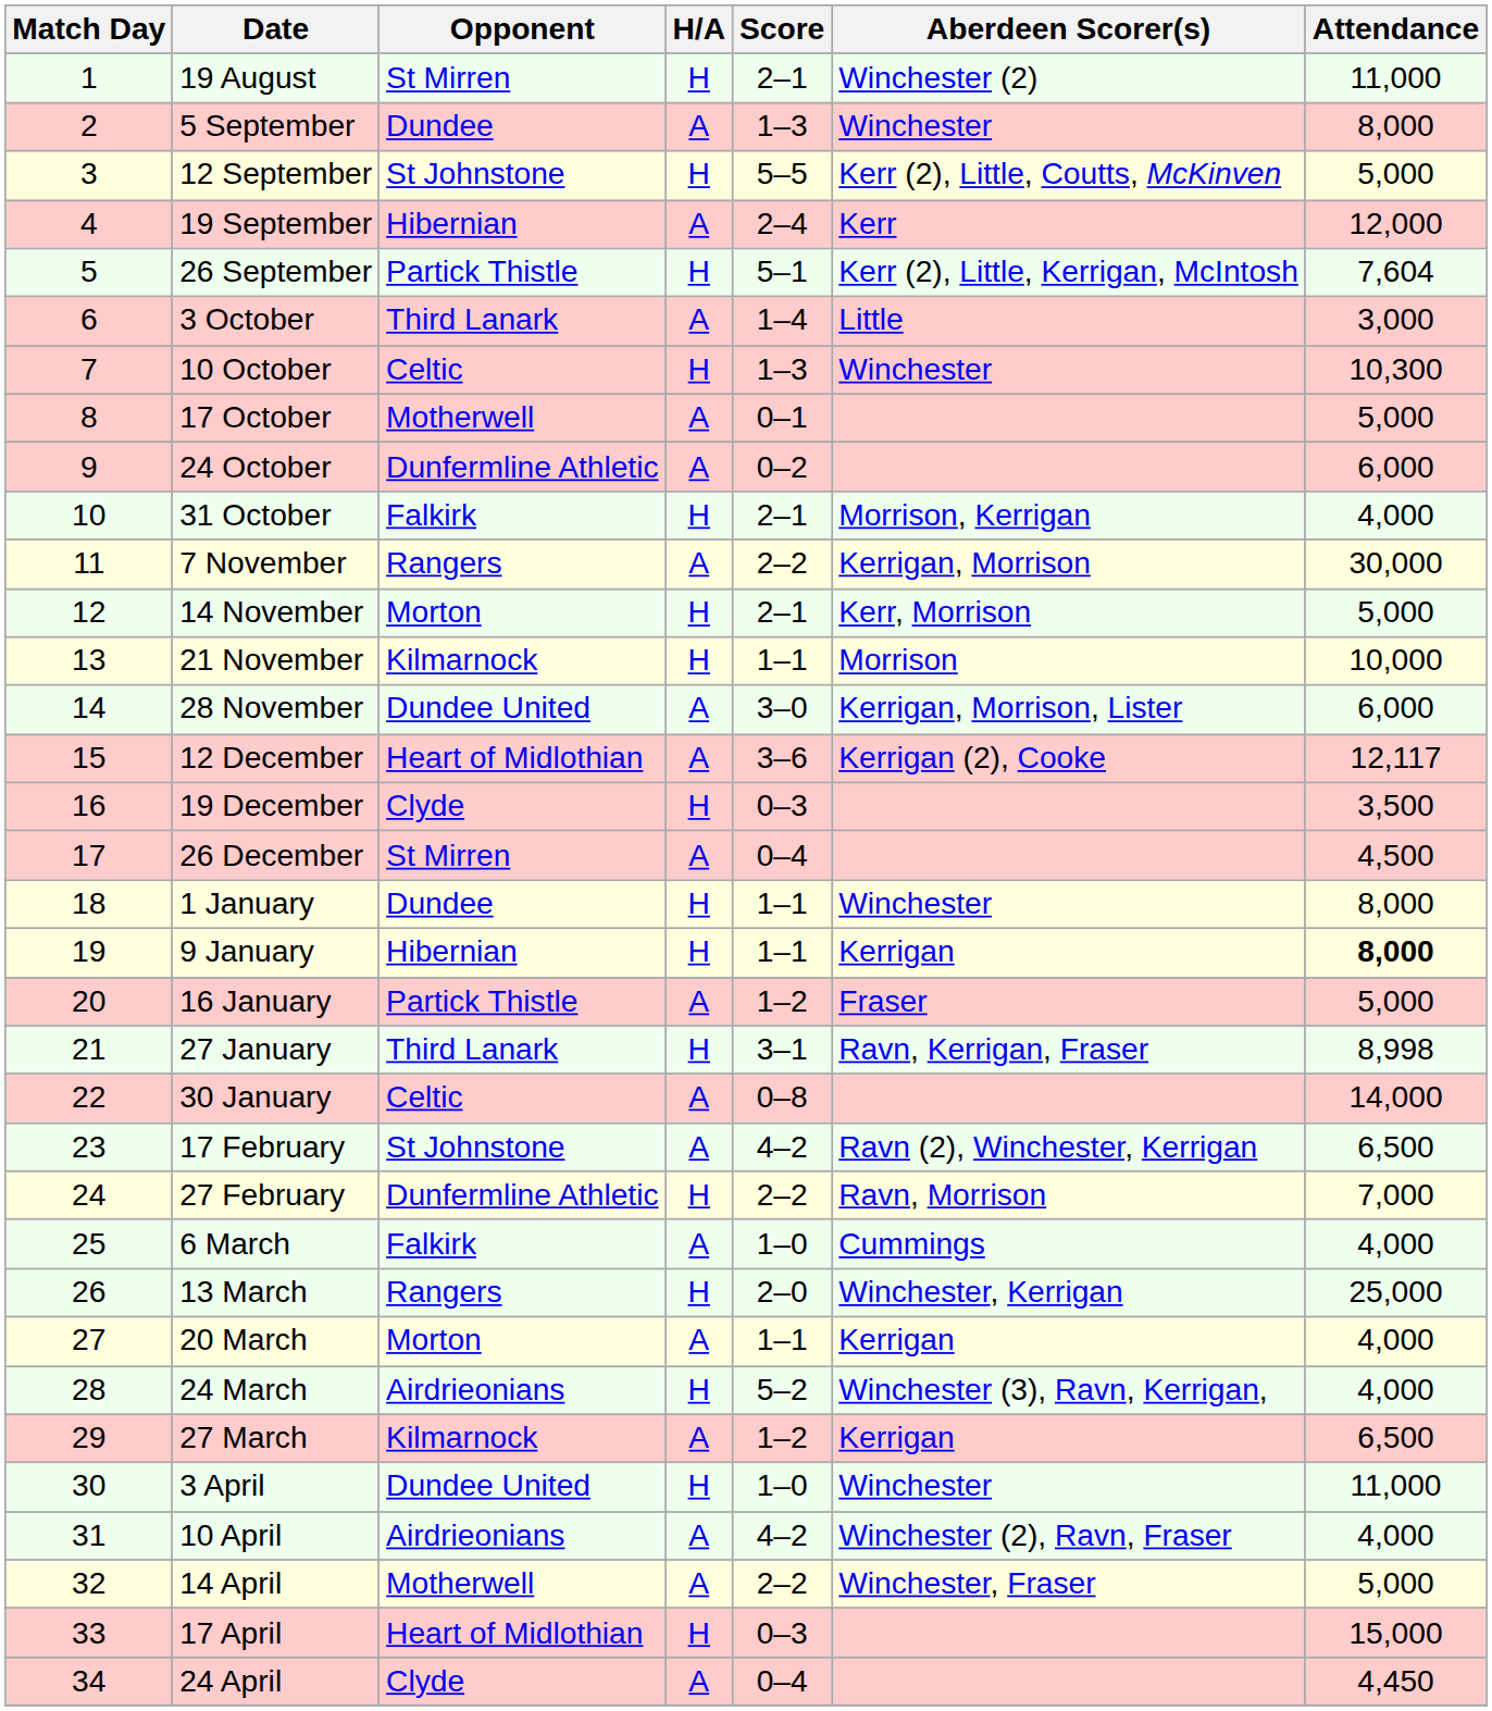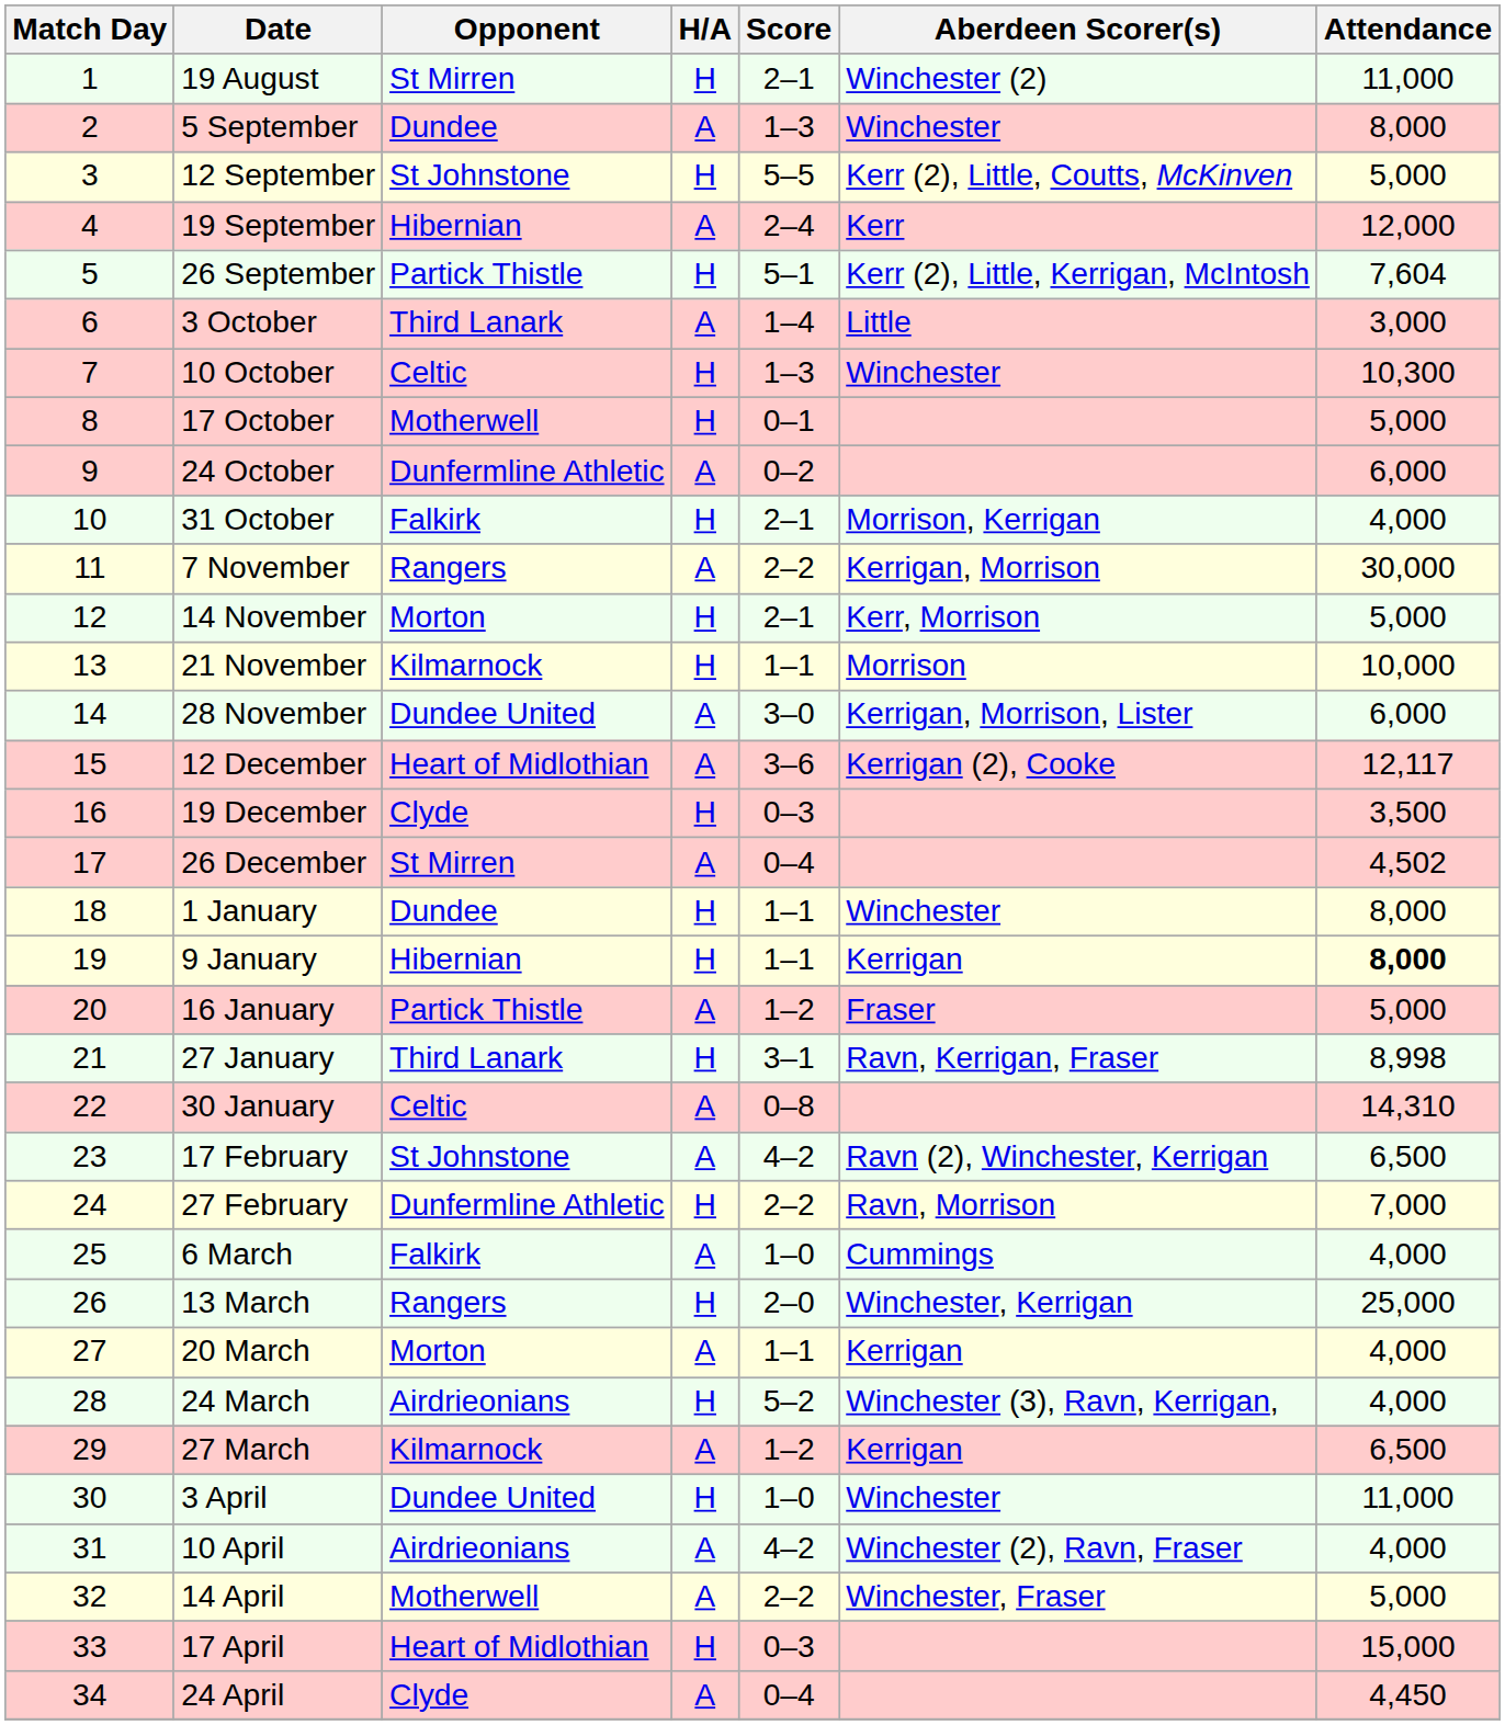17 October | H/A: A -> H
26 December | Attendance: 4,500 -> 4,502
30 January | Attendance: 14,000 -> 14,310
